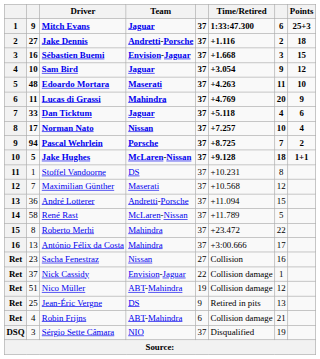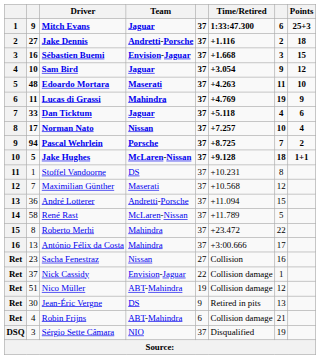Lucas di Grassi | column 7: 20 -> 19
Jean-Éric Vergne | column 2: 25 -> 30
